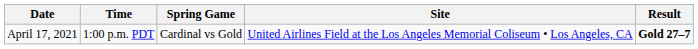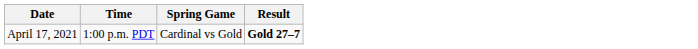- column: Site | United Airlines Field at the Los Angeles Memorial Coliseum • Los Angeles, CA
